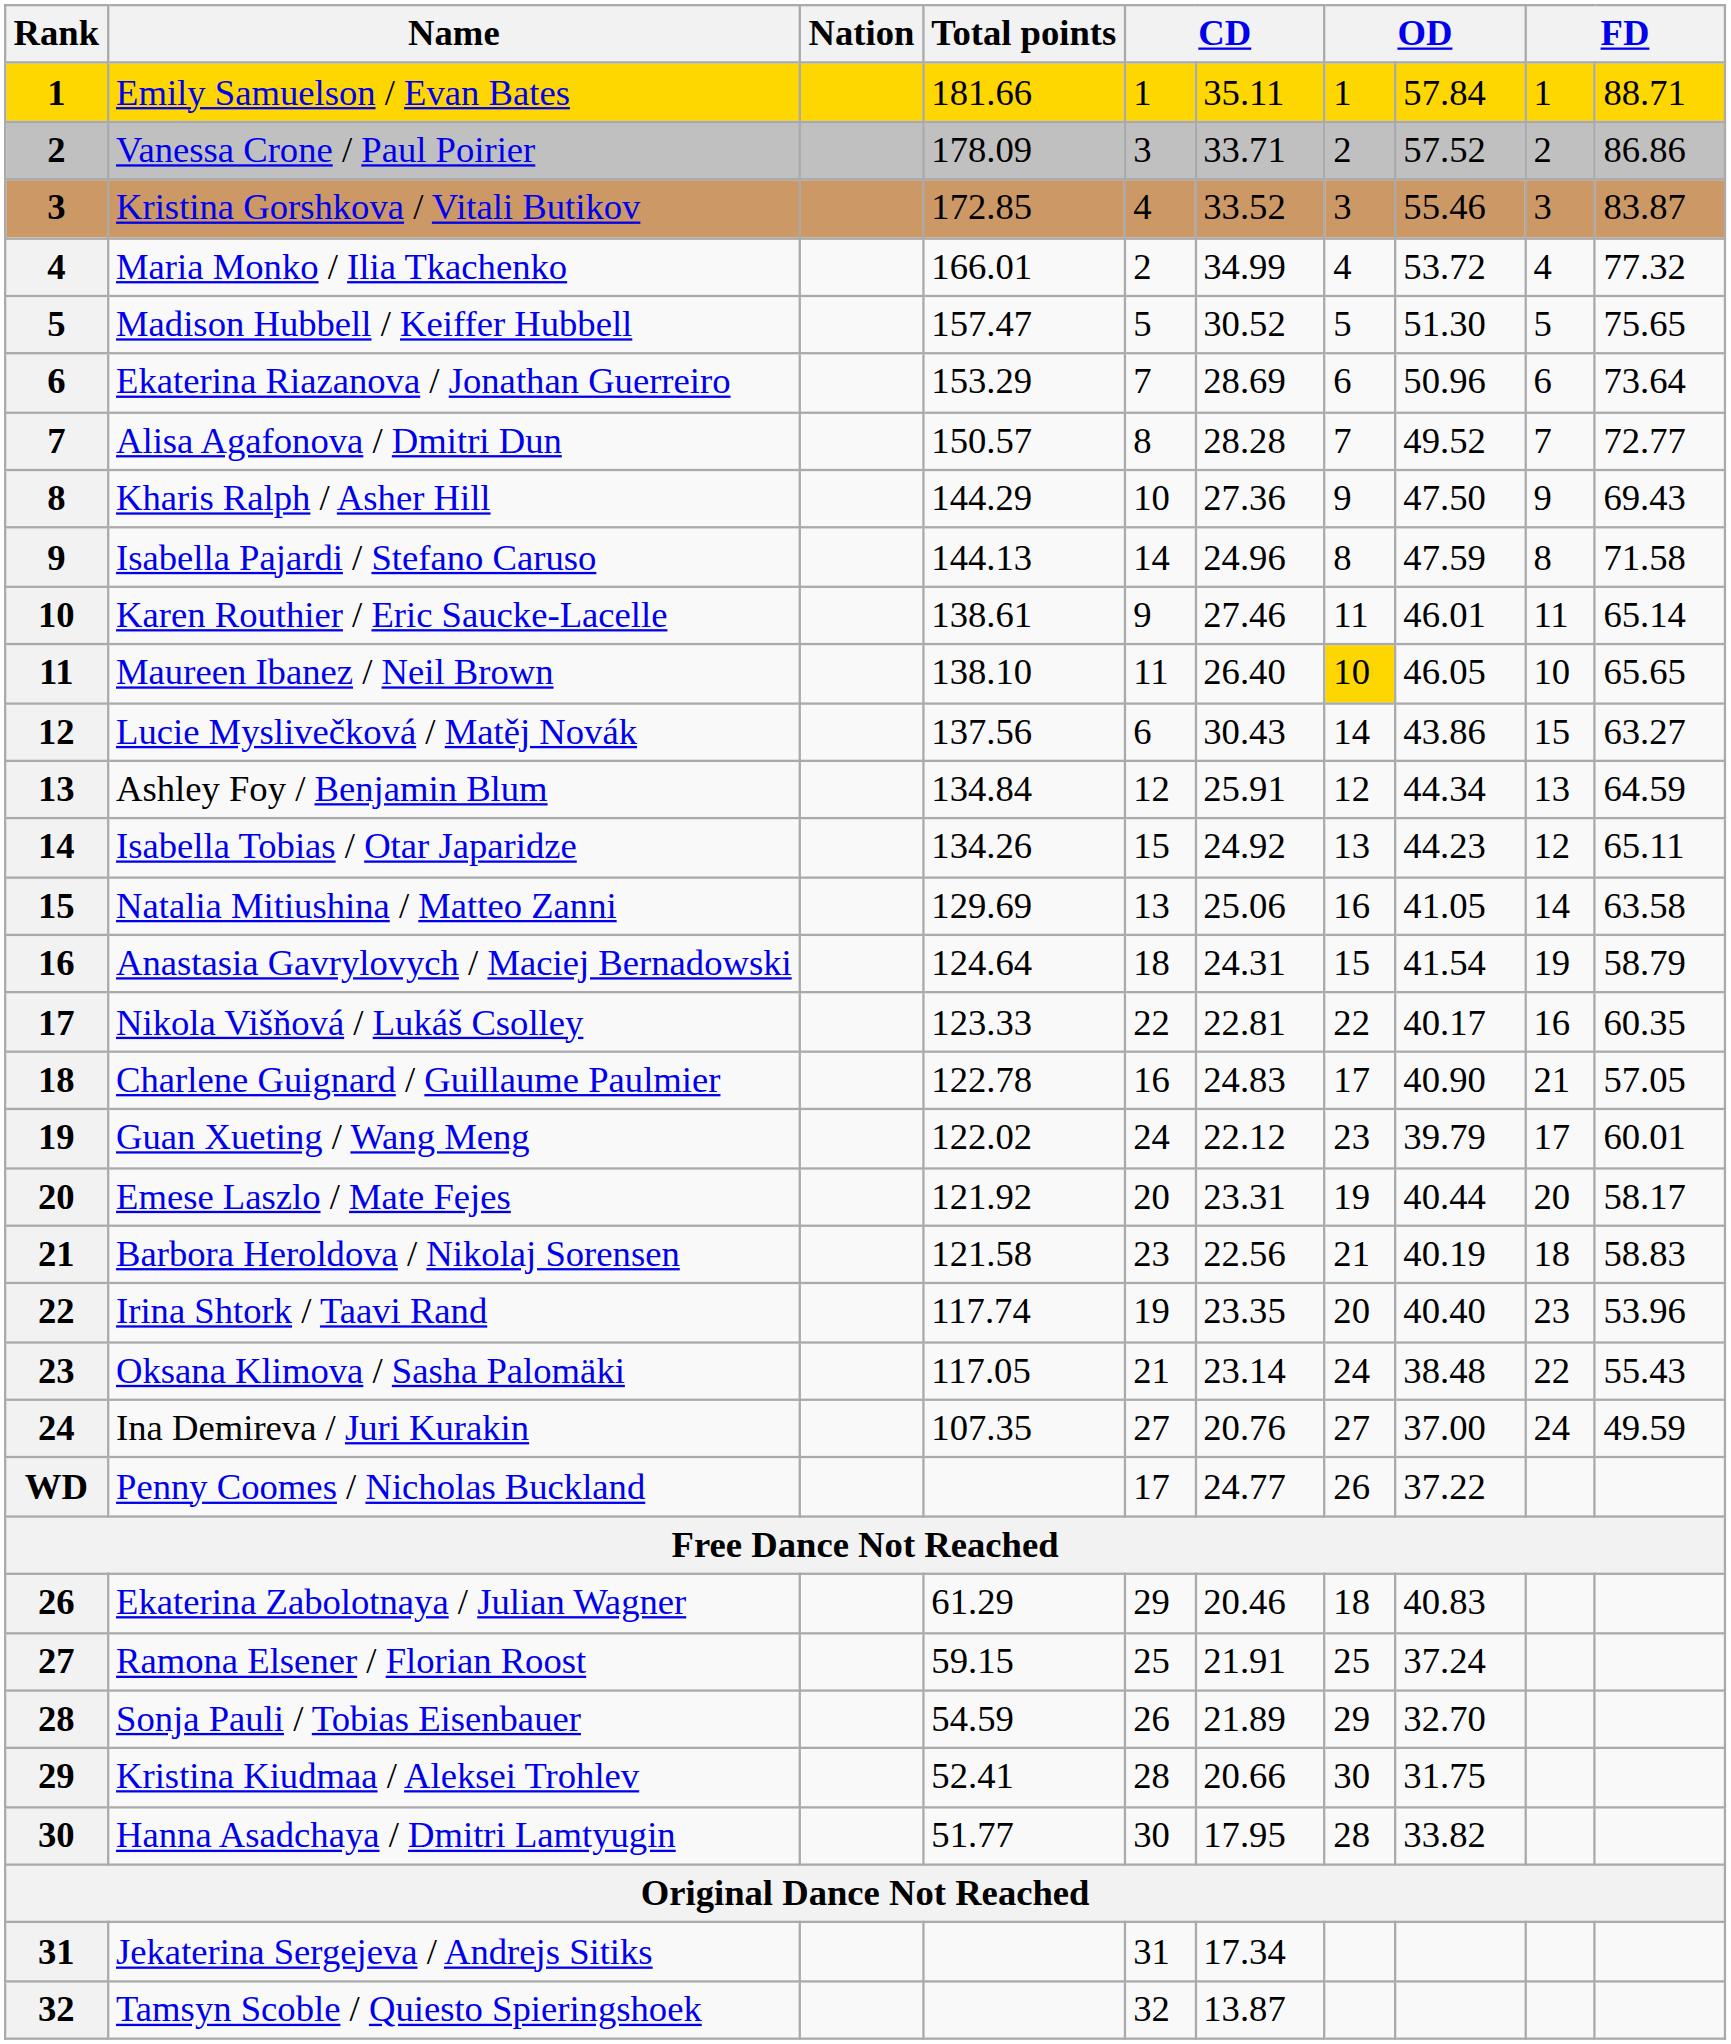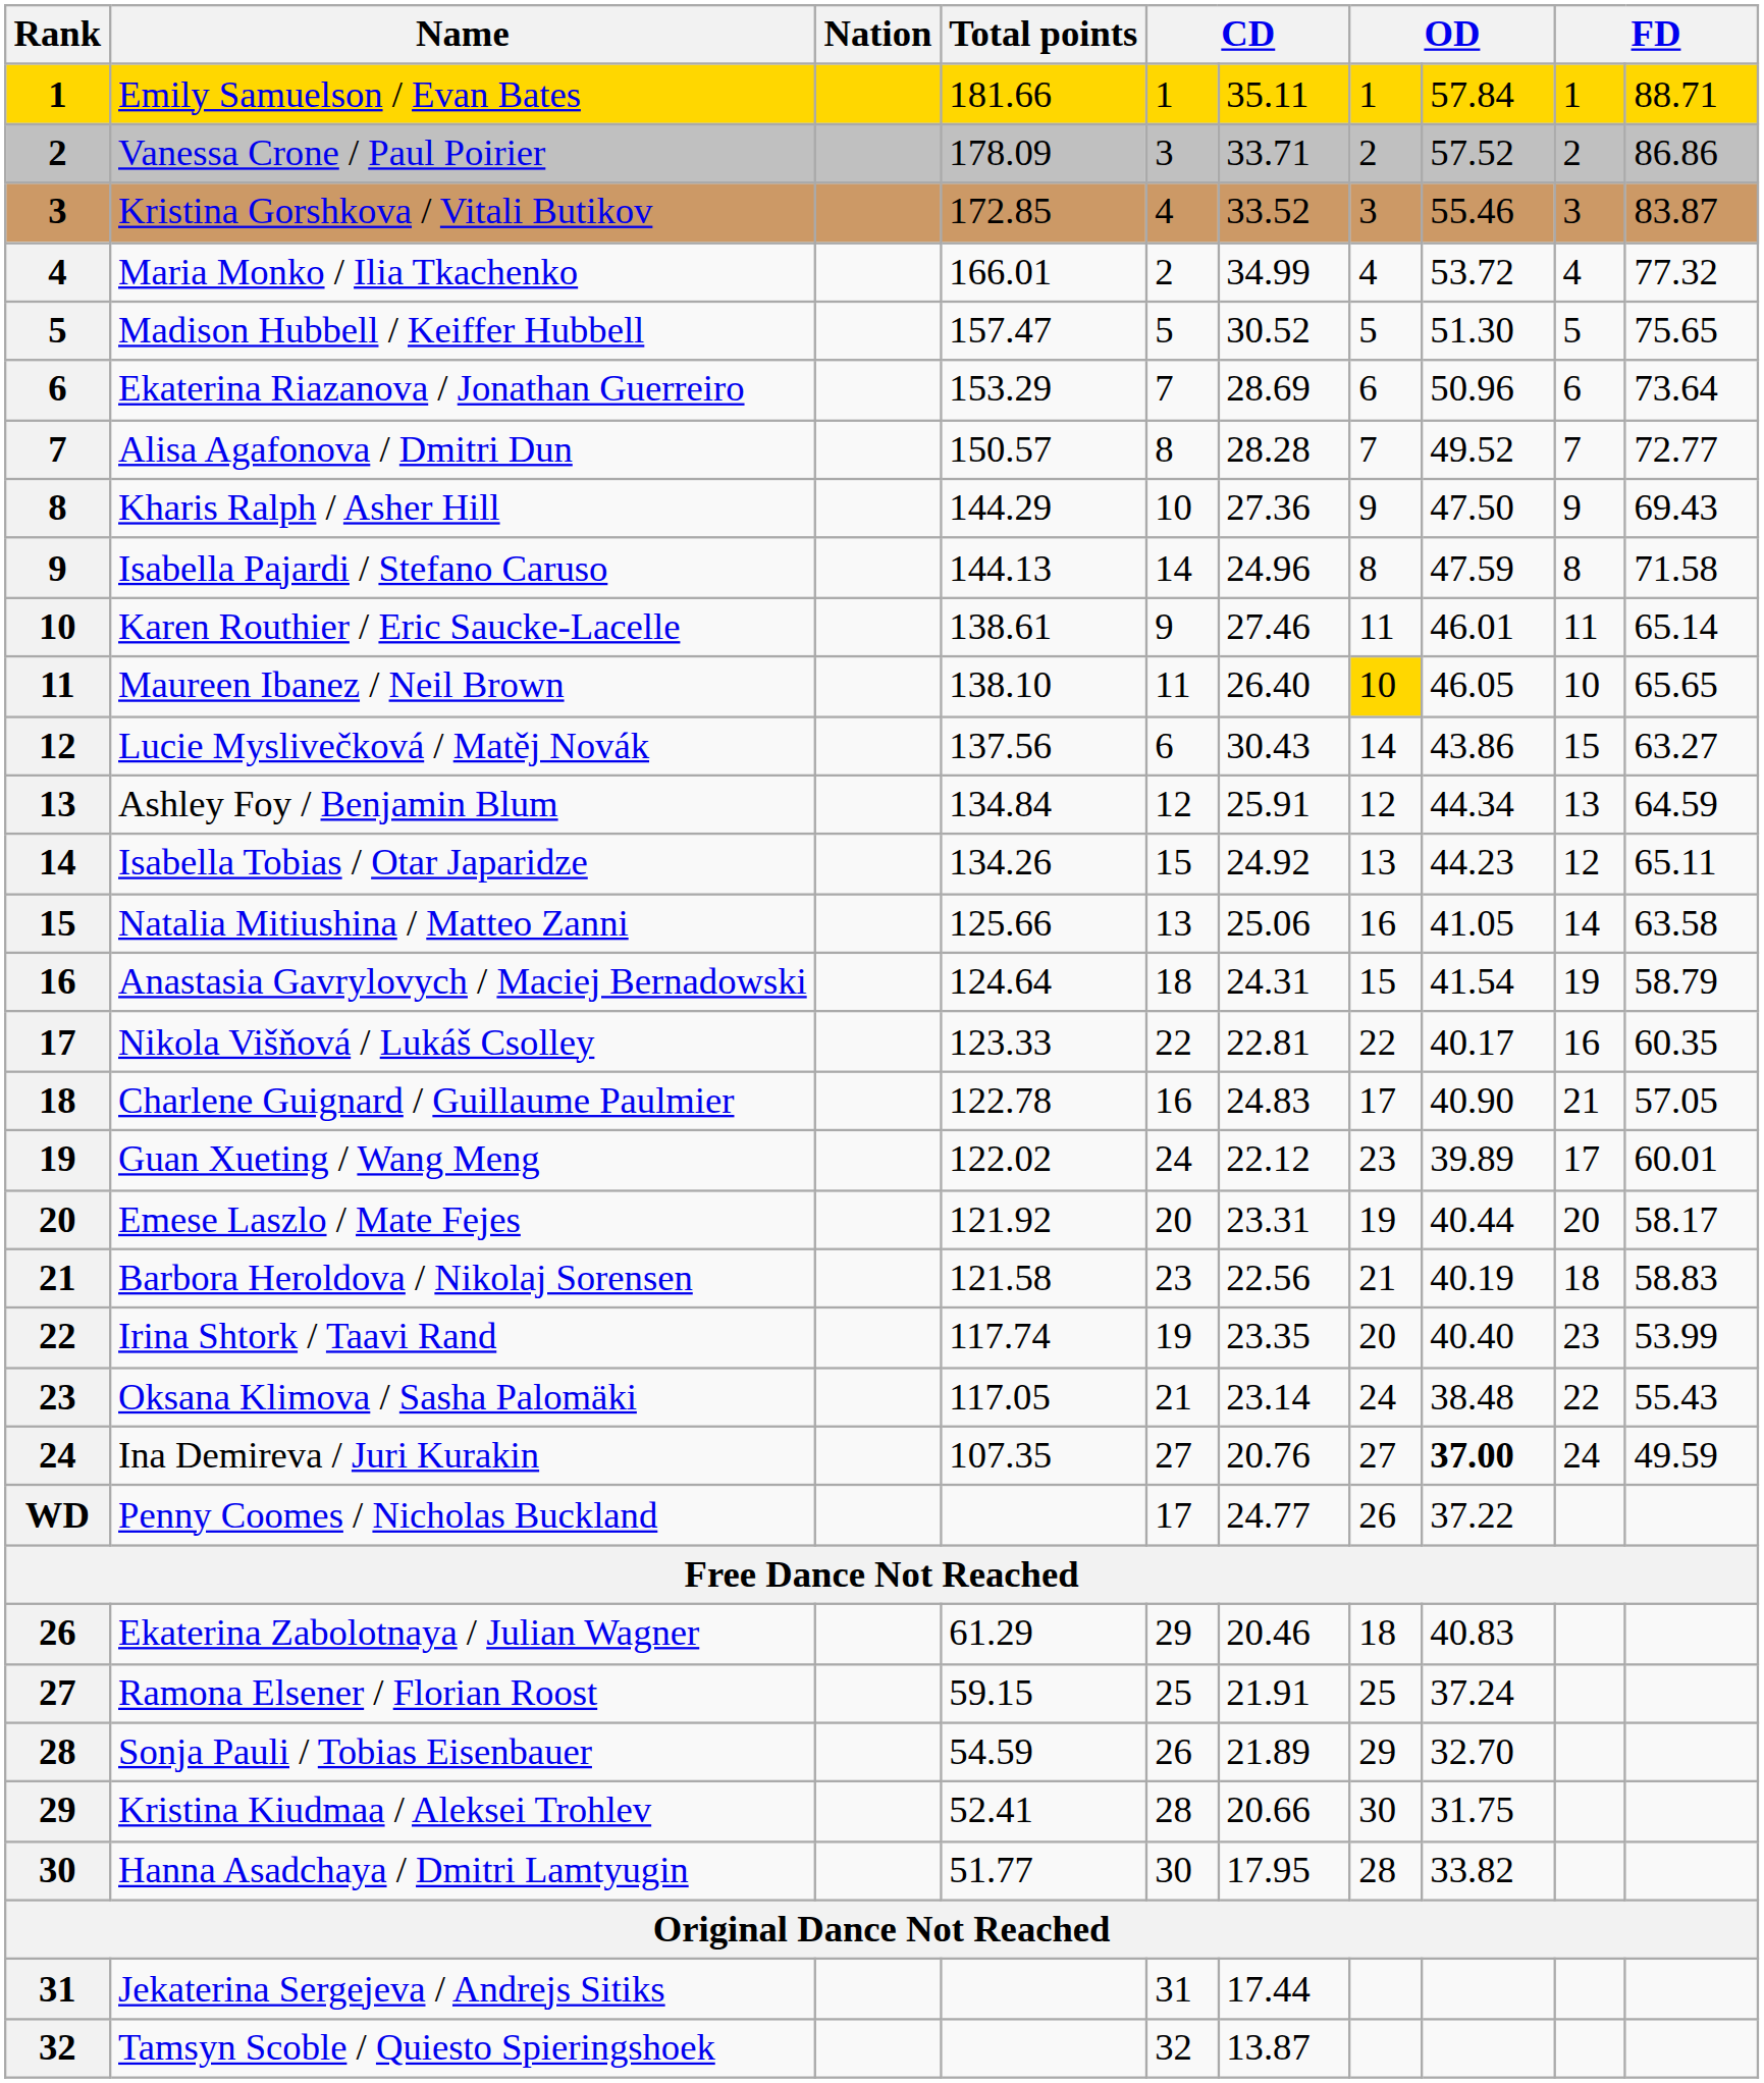Natalia Mitiushina / Matteo Zanni | Total points: 129.69 -> 125.66
Guan Xueting / Wang Meng | column 8: 39.79 -> 39.89
Irina Shtork / Taavi Rand | column 10: 53.96 -> 53.99
Ina Demireva / Juri Kurakin | column 8: normal -> bold
Jekaterina Sergejeva / Andrejs Sitiks | column 6: 17.34 -> 17.44
